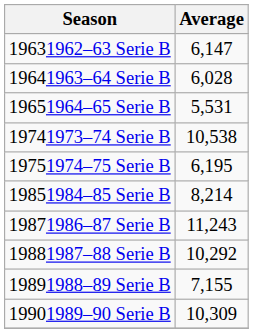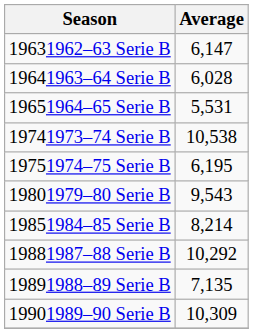+ row: 19801979–80 Serie B | 9,543
- row: 19871986–87 Serie B | 11,243
19891988–89 Serie B | Average: 7,155 -> 7,135
